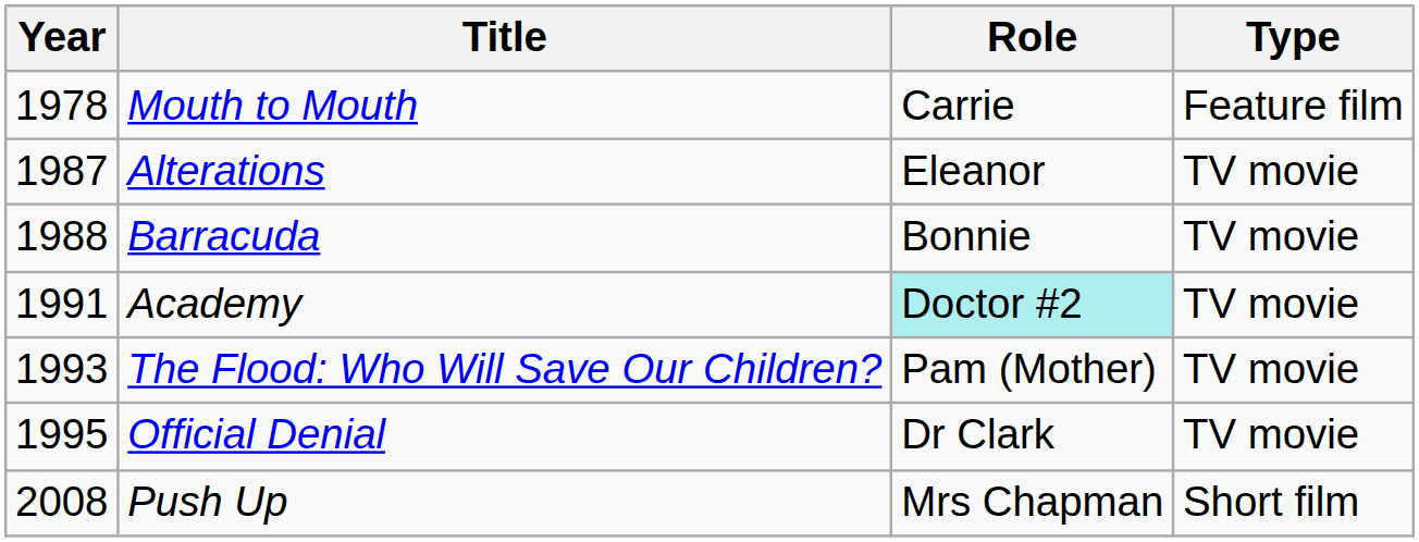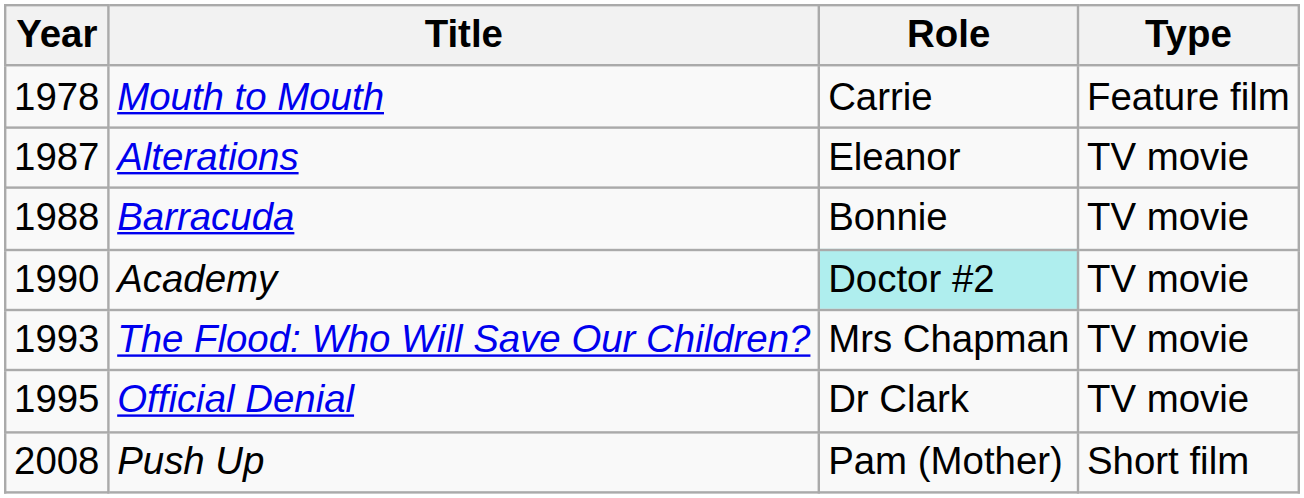Academy | Year: 1991 -> 1990
The Flood: Who Will Save Our Children? | Role: Pam (Mother) -> Mrs Chapman
Push Up | Role: Mrs Chapman -> Pam (Mother)
